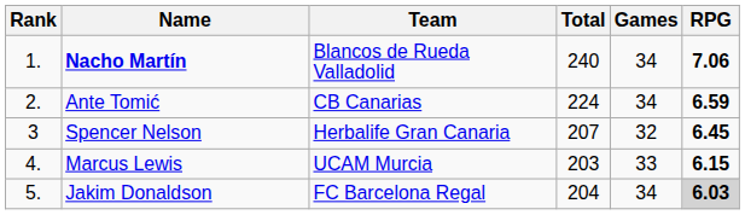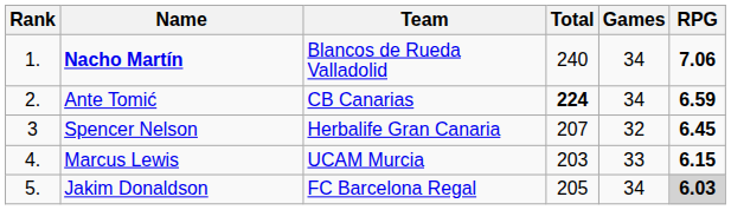Ante Tomić | Total: normal -> bold
Jakim Donaldson | Total: 204 -> 205
